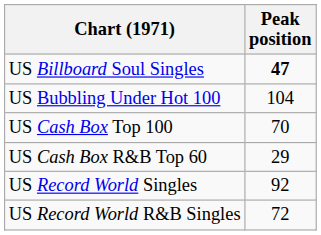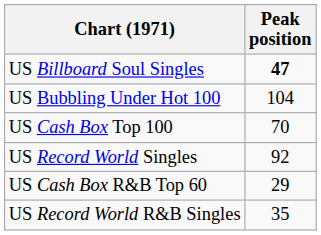rows swapped: US Cash Box R&B Top 60 <-> US Record World Singles
US Record World R&B Singles | Peak position: 72 -> 35
